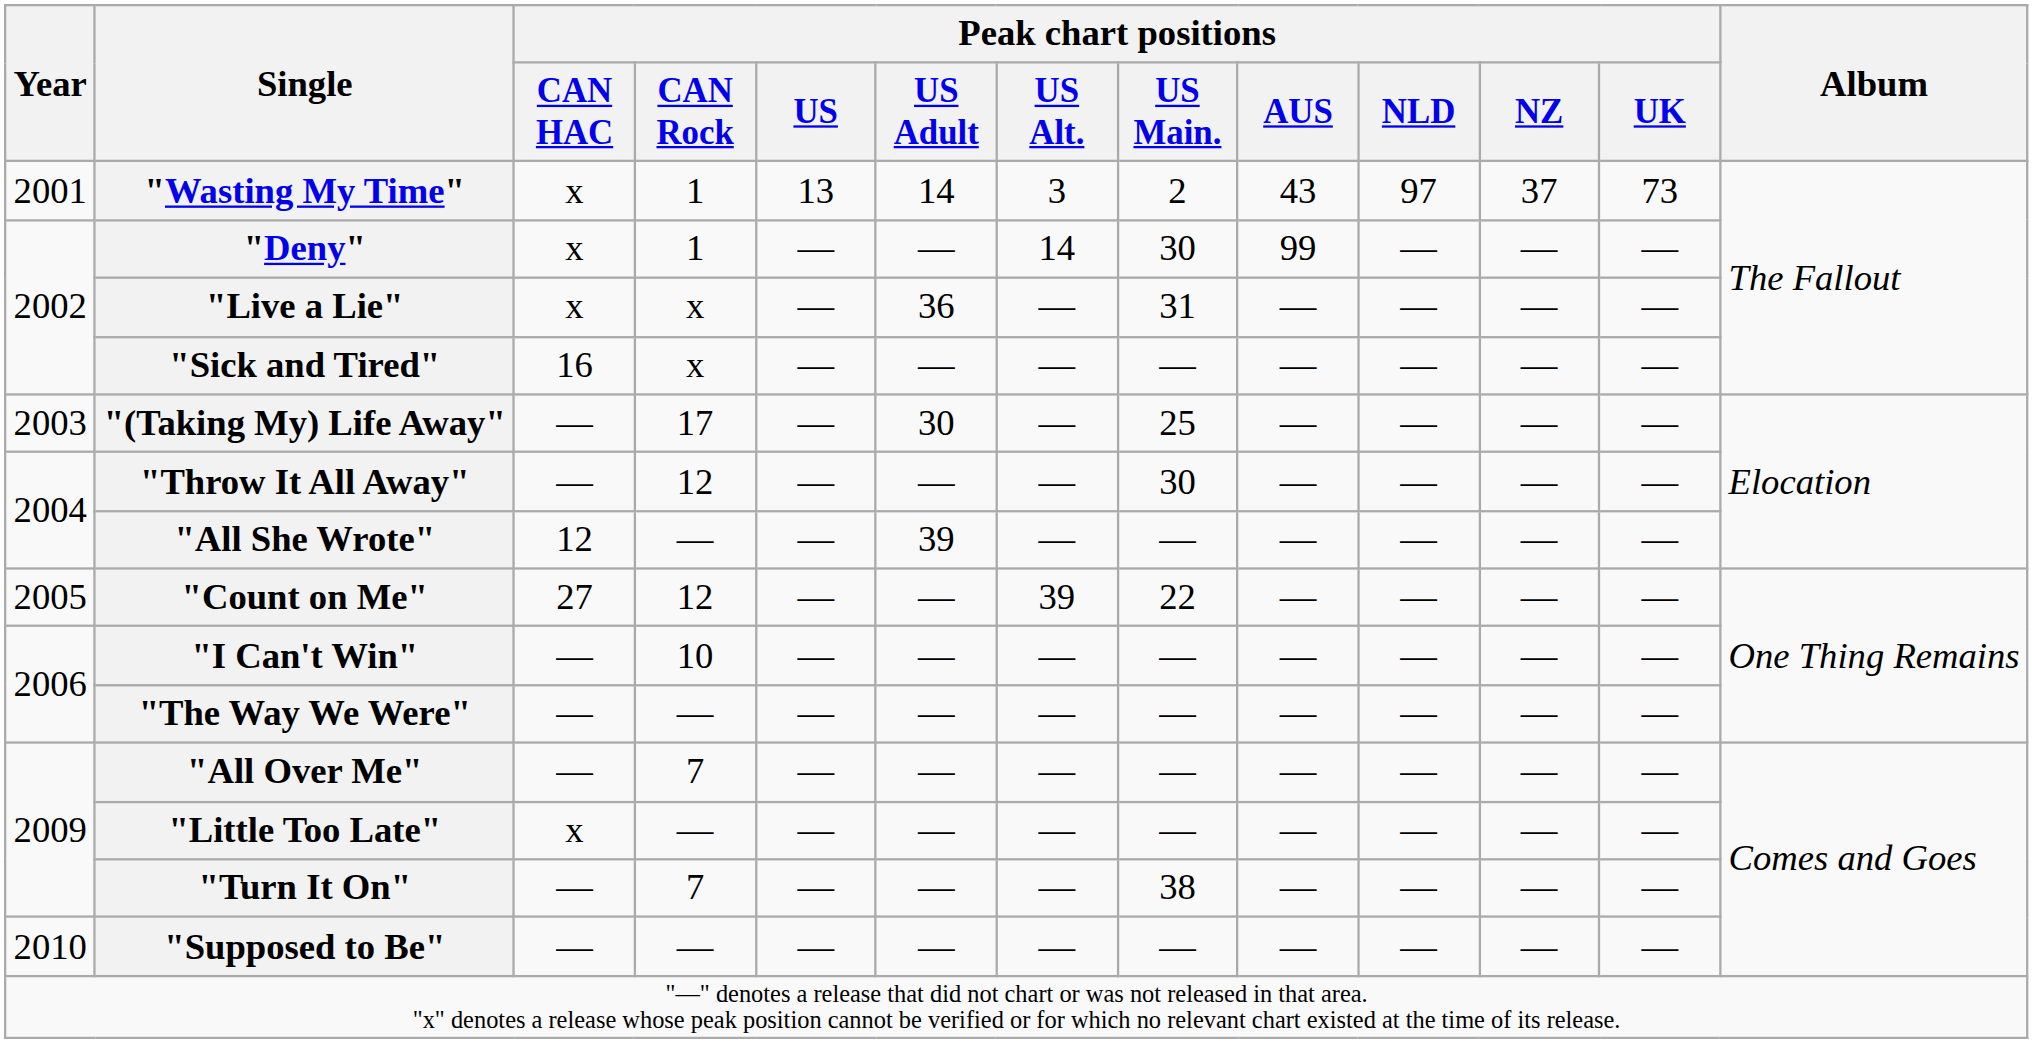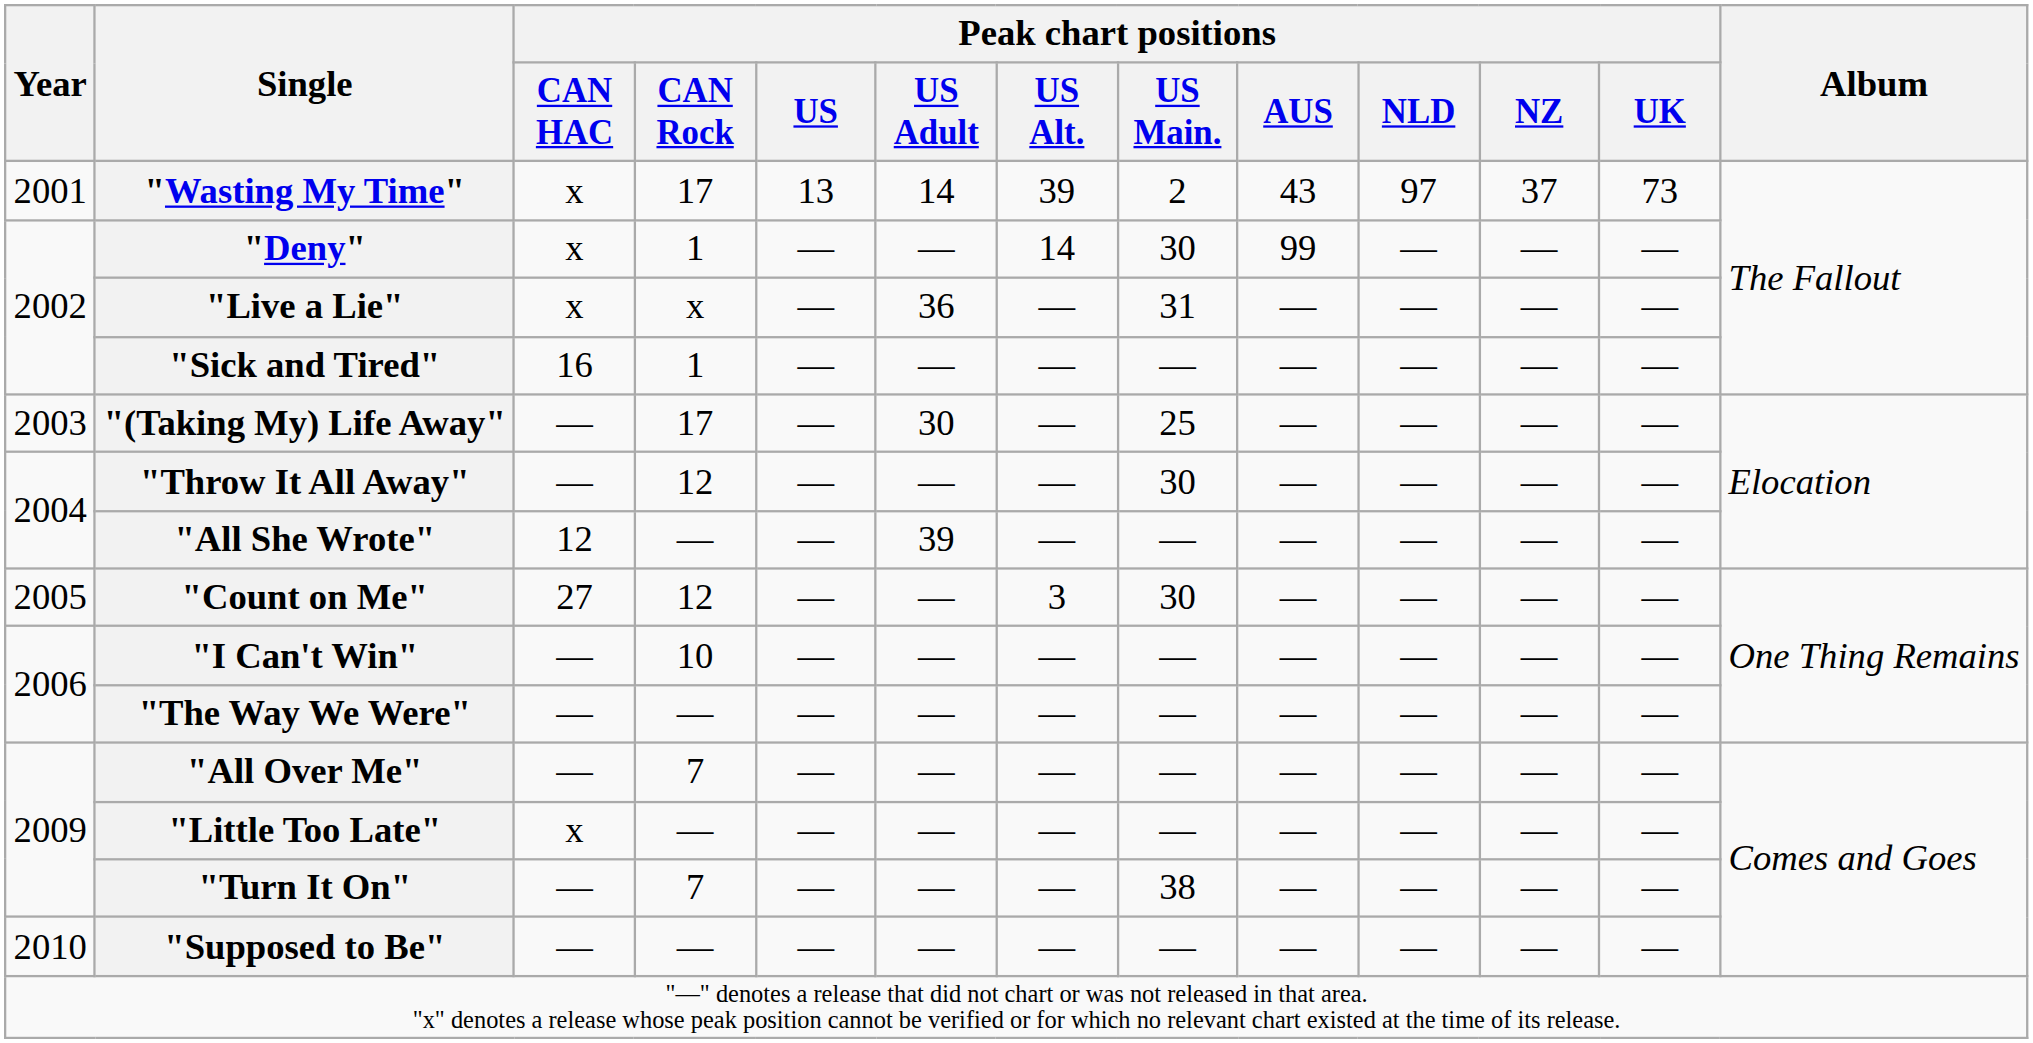"Wasting My Time" | Peak chart positions / CAN Rock: 1 -> 17
"Wasting My Time" | Peak chart positions / US Alt.: 3 -> 39
"Sick and Tired" | Peak chart positions / CAN Rock: x -> 1
"Count on Me" | Peak chart positions / US Alt.: 39 -> 3
"Count on Me" | Peak chart positions / US Main.: 22 -> 30
